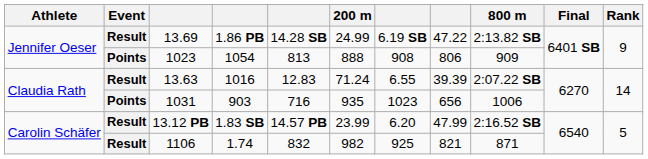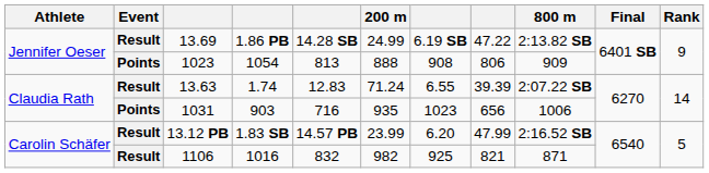13.63 | column 4: 1016 -> 1.74
1106 | column 4: 1.74 -> 1016
